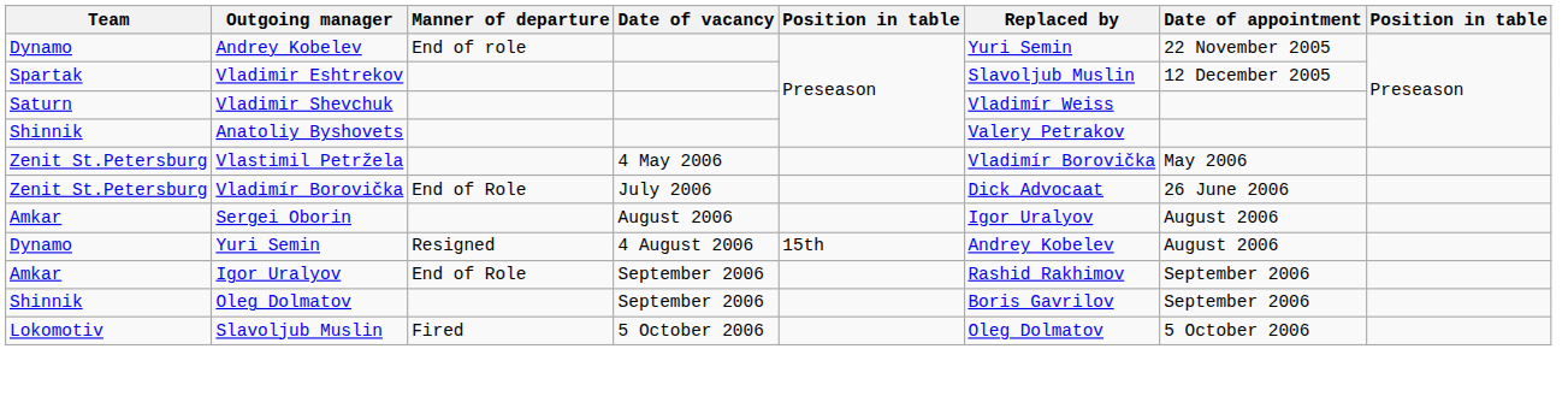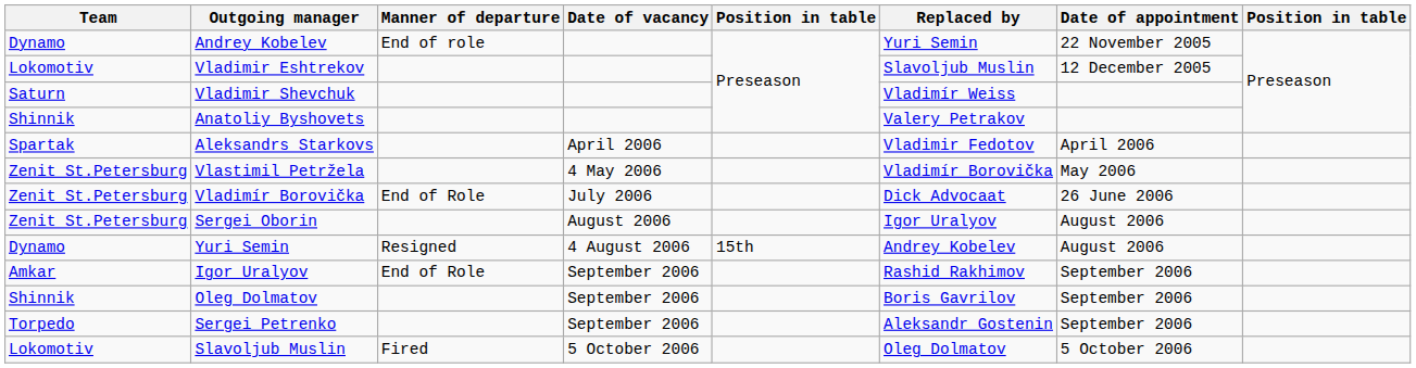Vladimir Eshtrekov | Team: Spartak -> Lokomotiv
+ row: Spartak | Aleksandrs Starkovs | April 2006 | Vladimir Fedotov | April 2006
Sergei Oborin | Team: Amkar -> Zenit St.Petersburg
+ row: Torpedo | Sergei Petrenko | September 2006 | Aleksandr Gostenin | September 2006
